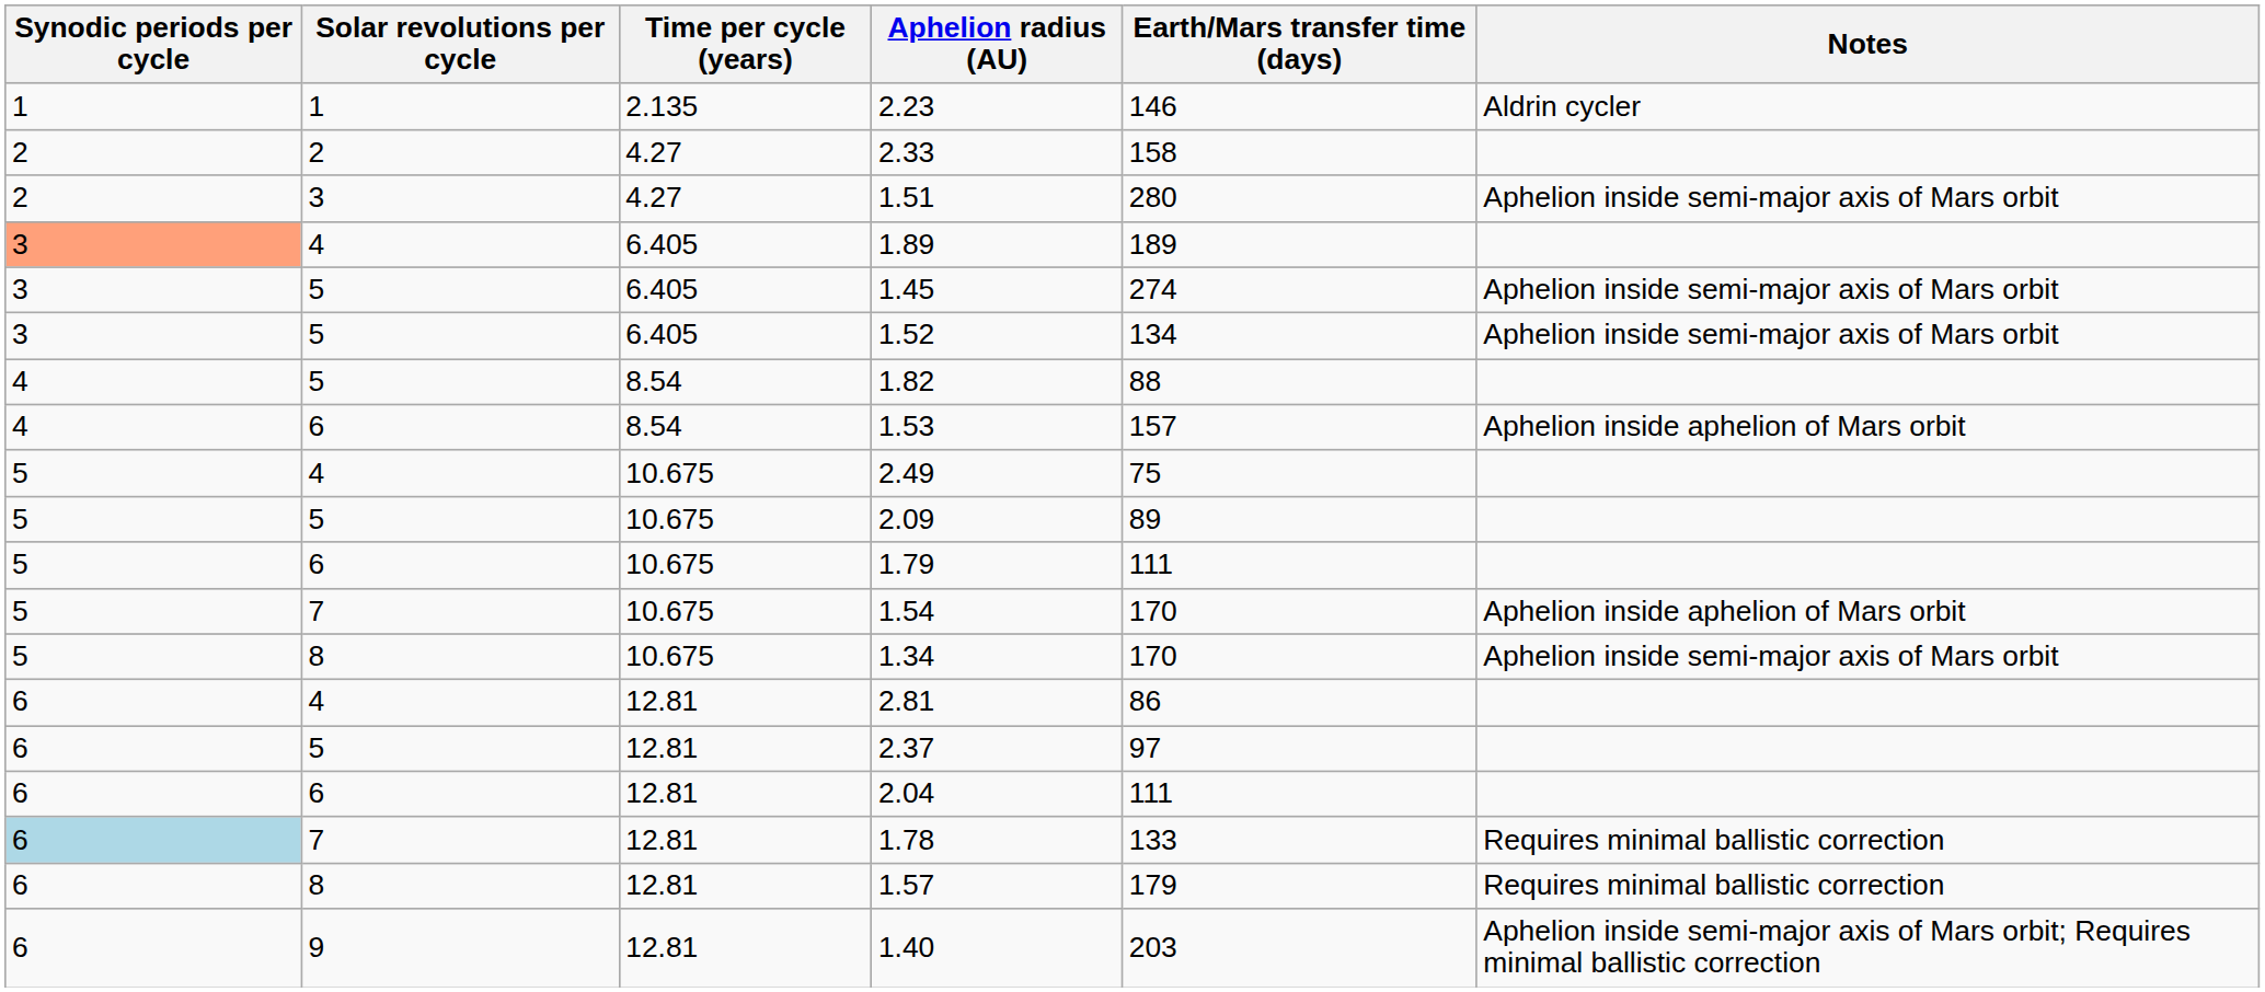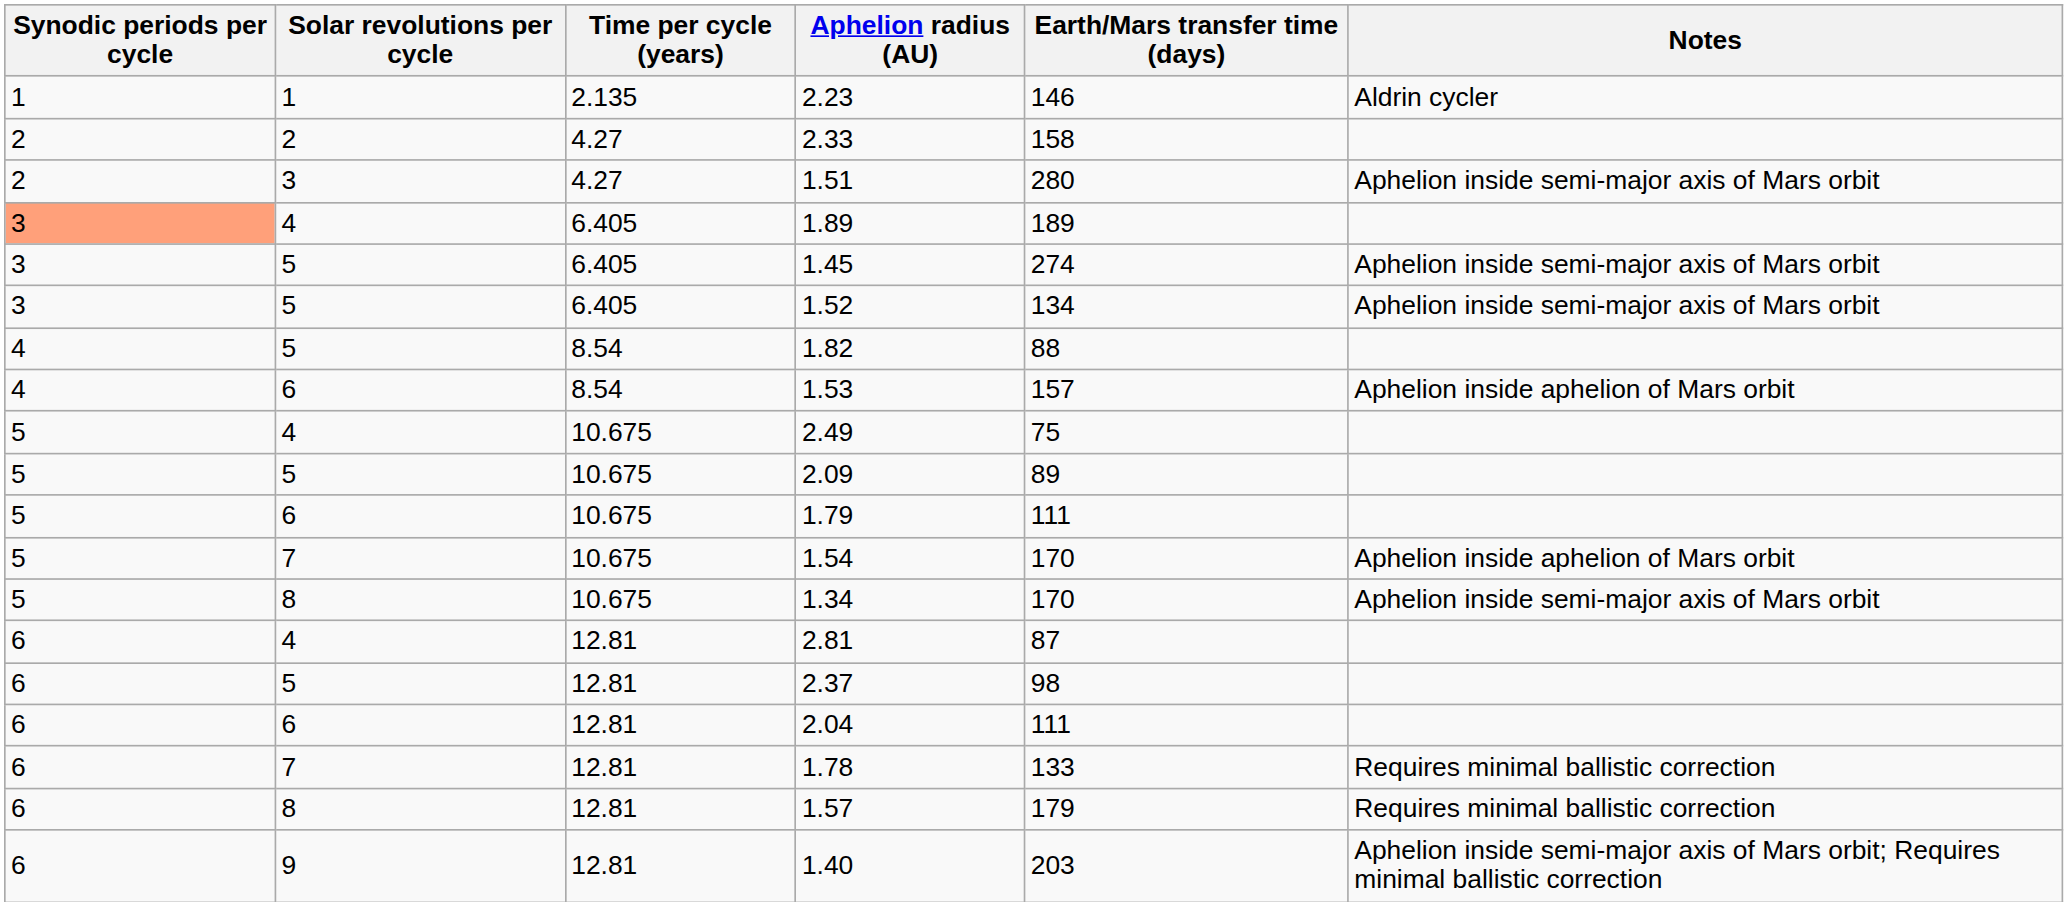2.81 | Earth/Mars transfer time (days): 86 -> 87
2.37 | Earth/Mars transfer time (days): 97 -> 98
1.78 | Synodic periods per cycle: lightblue background -> no background
